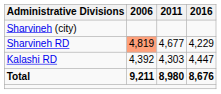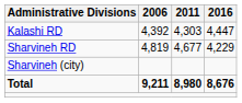rows swapped: Kalashi RD <-> Sharvineh (city)
Sharvineh RD | 2006: lightsalmon background -> no background
